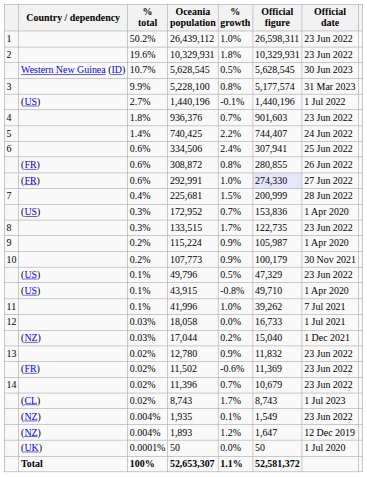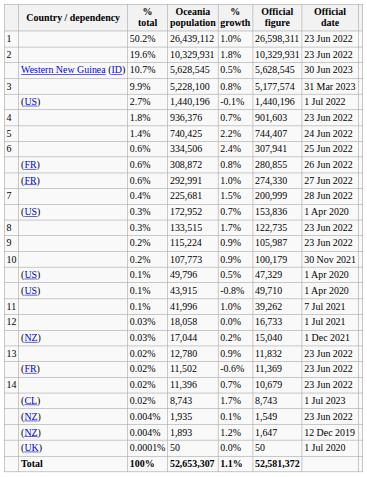292,991 | Official figure: lavender background -> no background
115,224 | Official date: 1 Apr 2020 -> 23 Jun 2022
49,796 | Official date: 23 Jun 2022 -> 1 Apr 2020
